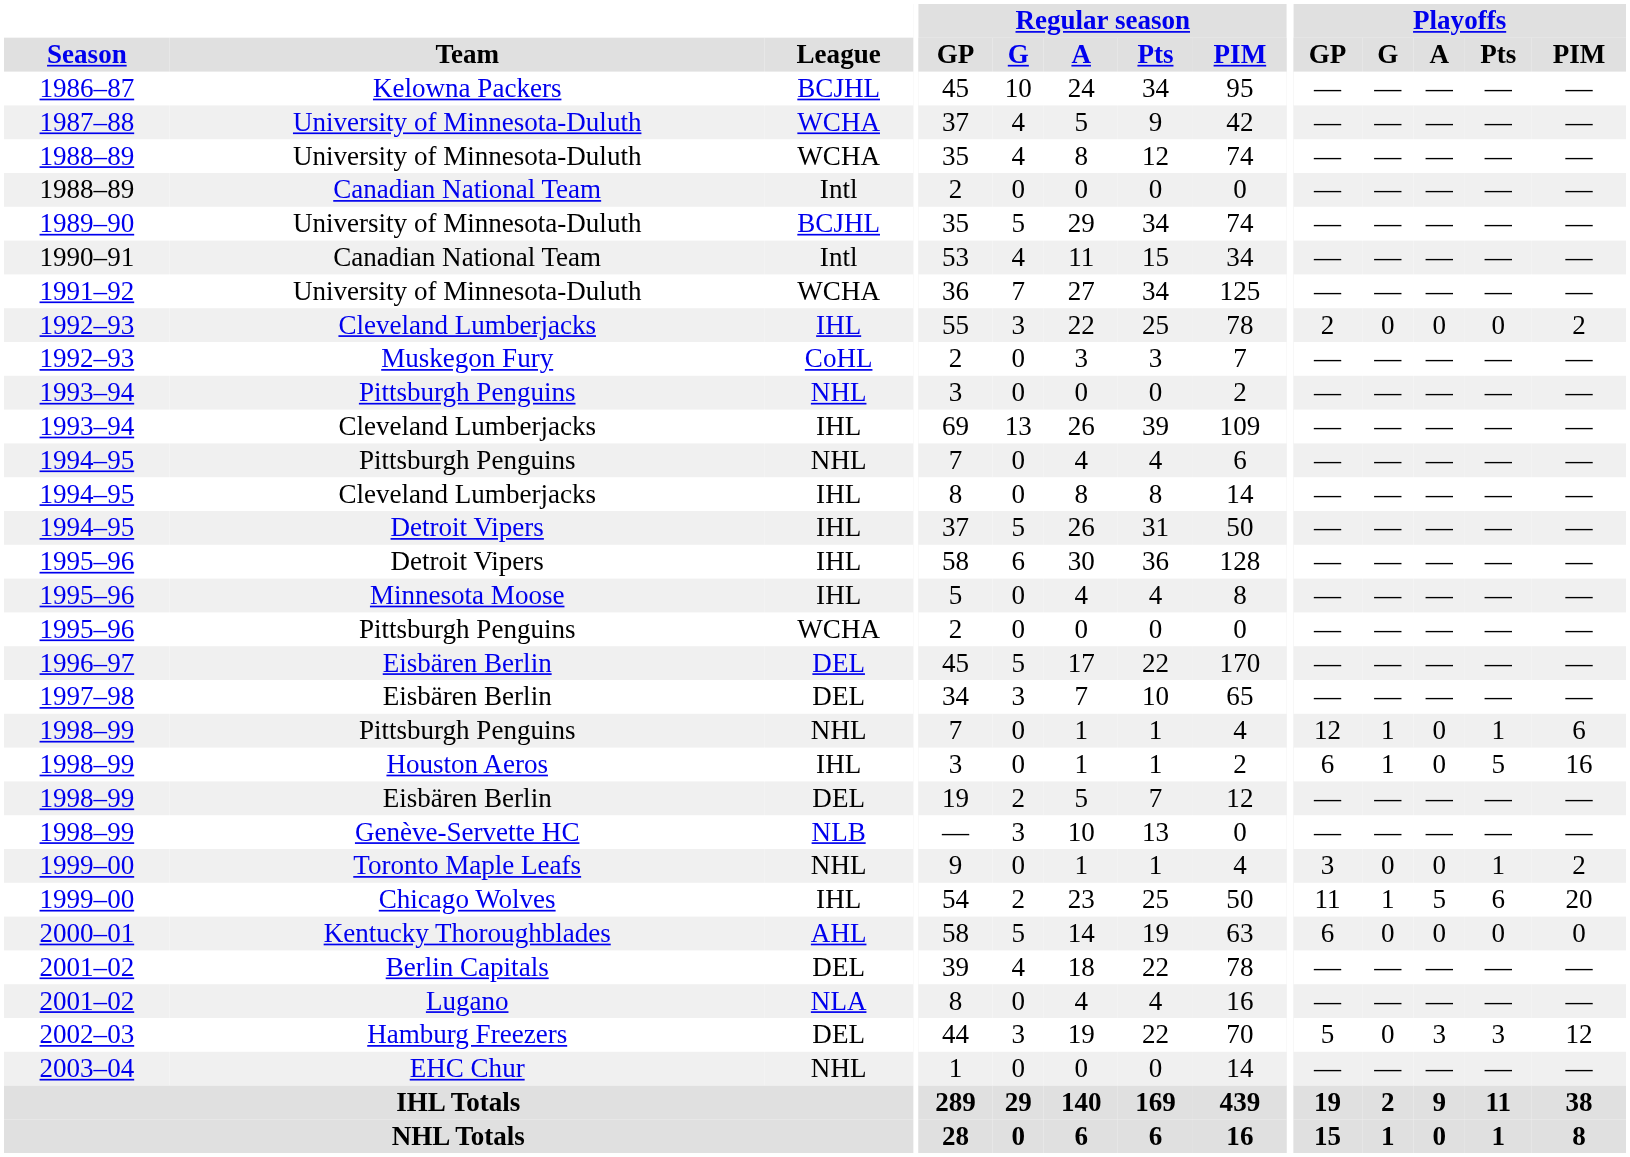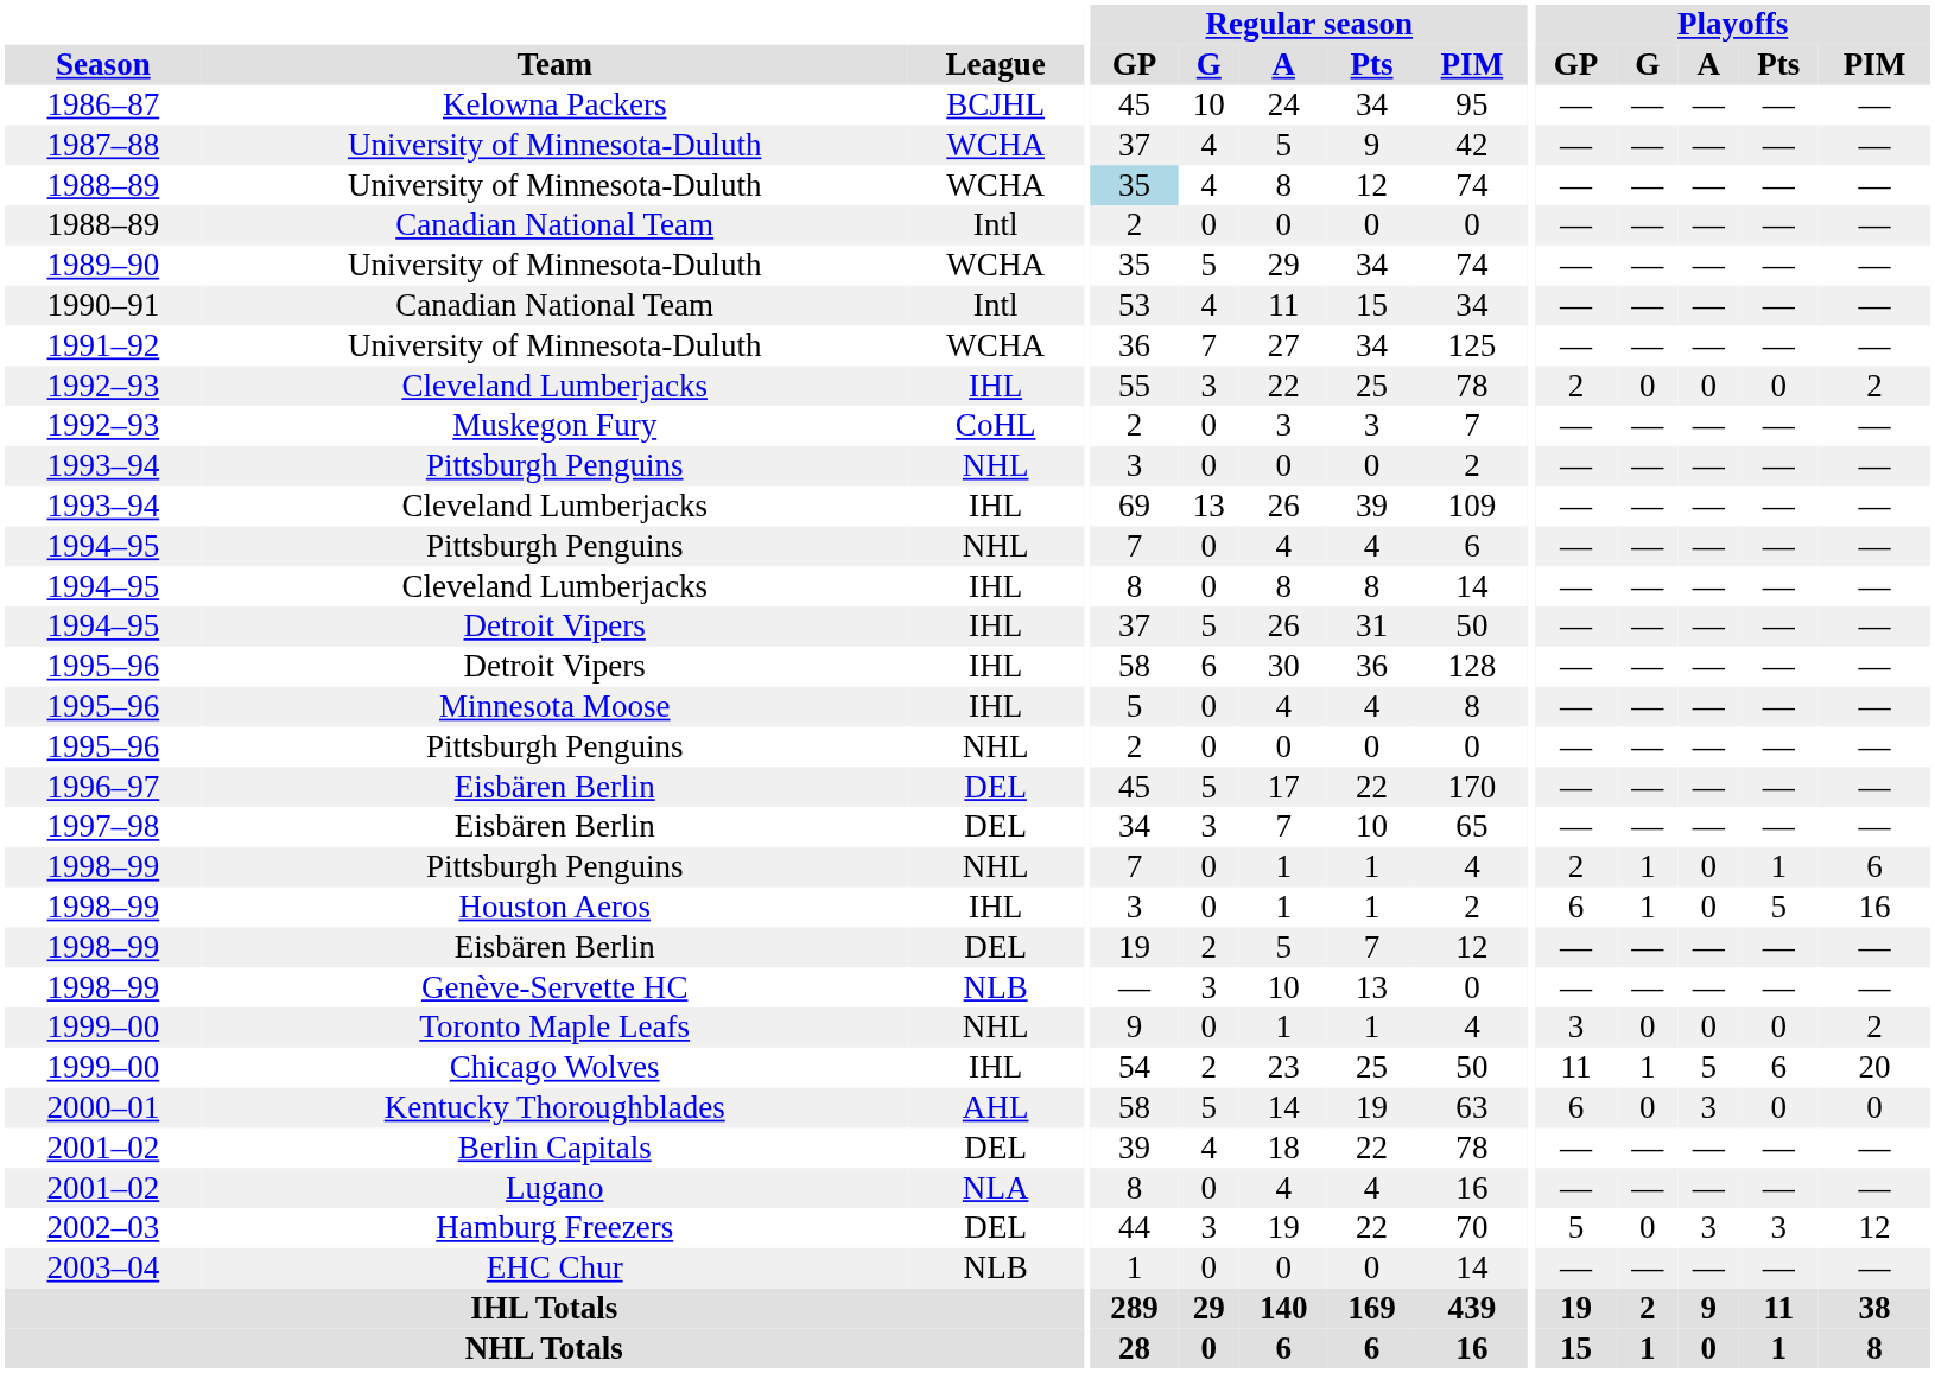1988–89 / University of Minnesota-Duluth | Regular season / GP: no background -> lightblue background
1989–90 | League: BCJHL -> WCHA
1995–96 / Pittsburgh Penguins | League: WCHA -> NHL
1998–99 / Pittsburgh Penguins | Playoffs / GP: 12 -> 2
1999–00 / Toronto Maple Leafs | Playoffs / Pts: 1 -> 0
2000–01 | Playoffs / A: 0 -> 3
2003–04 | League: NHL -> NLB
